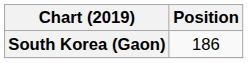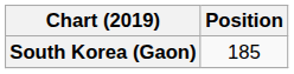South Korea (Gaon) | Position: 186 -> 185
